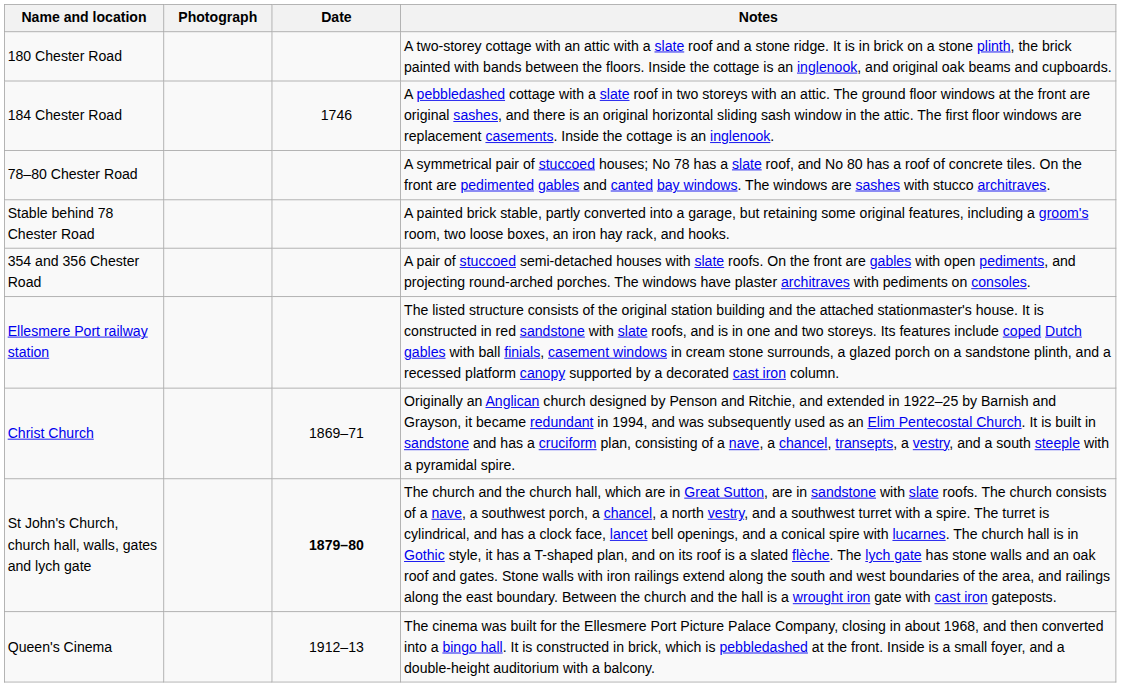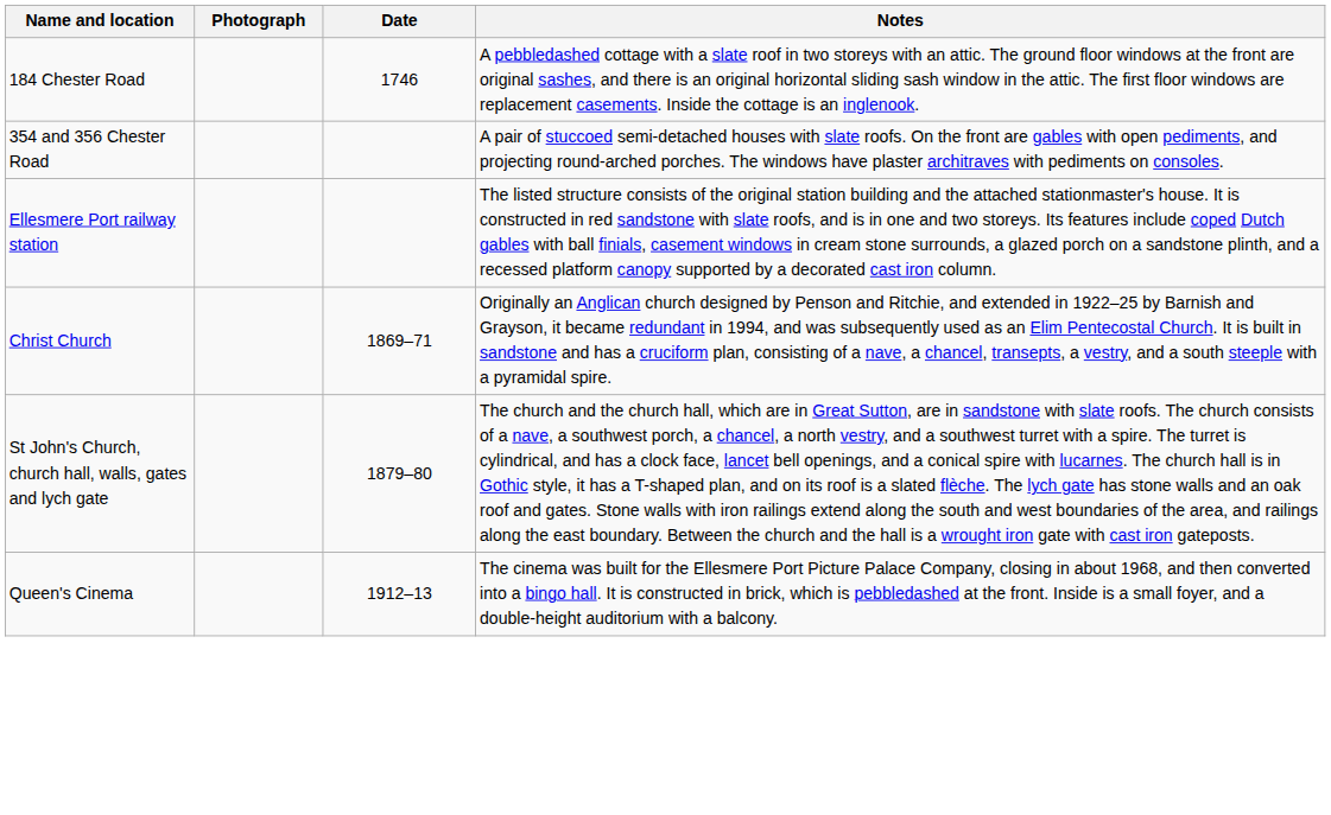- row: 180 Chester Road | A two-storey cottage with an attic with a slate roof and a stone ridge. It is in brick on a stone plinth, the brick painted with bands between the floors. Inside the cottage is an inglenook, and original oak beams and cupboards.
- row: 78–80 Chester Road | A symmetrical pair of stuccoed houses; No 78 has a slate roof, and No 80 has a roof of concrete tiles. On the front are pedimented gables and canted bay windows. The windows are sashes with stucco architraves.
- row: Stable behind 78 Chester Road | A painted brick stable, partly converted into a garage, but retaining some original features, including a groom's room, two loose boxes, an iron hay rack, and hooks.
St John's Church, church hall, walls, gates and lych gate | Date: bold -> normal
